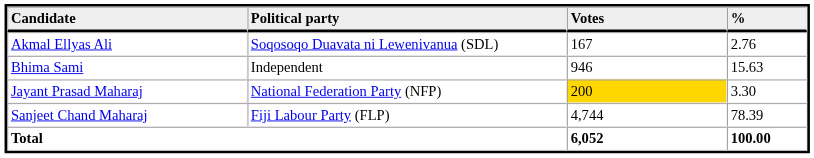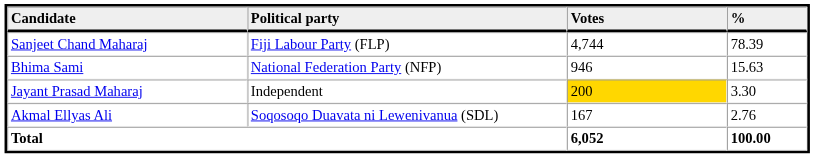rows swapped: Sanjeet Chand Maharaj <-> Akmal Ellyas Ali
Bhima Sami | Political party: Independent -> National Federation Party (NFP)
Jayant Prasad Maharaj | Political party: National Federation Party (NFP) -> Independent
